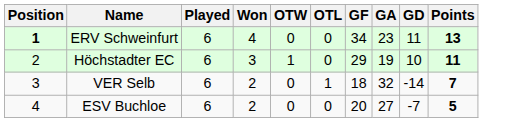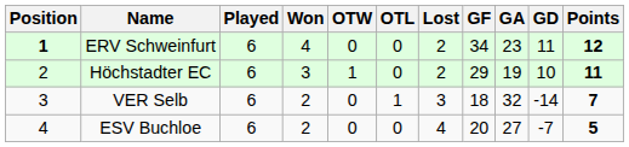+ column: Lost | 2 | 2 | 3 | 4
ERV Schweinfurt | Points: 13 -> 12
